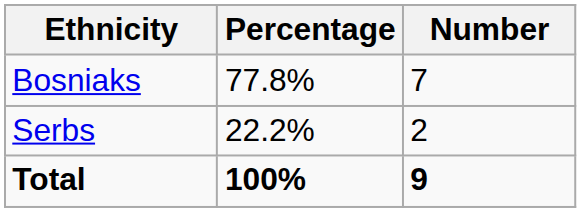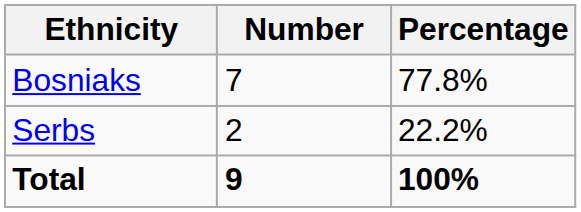columns swapped: Number <-> Percentage
